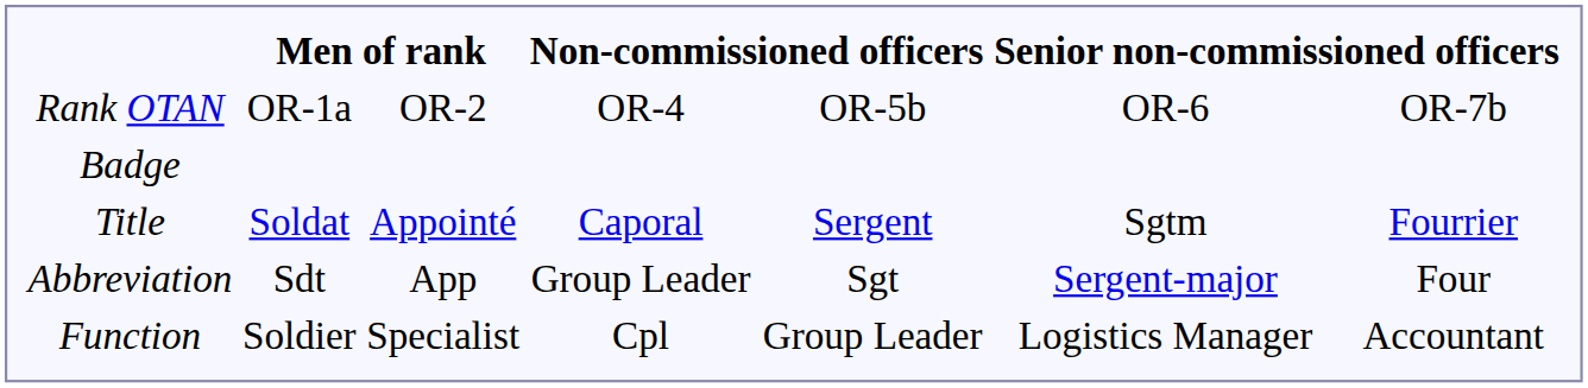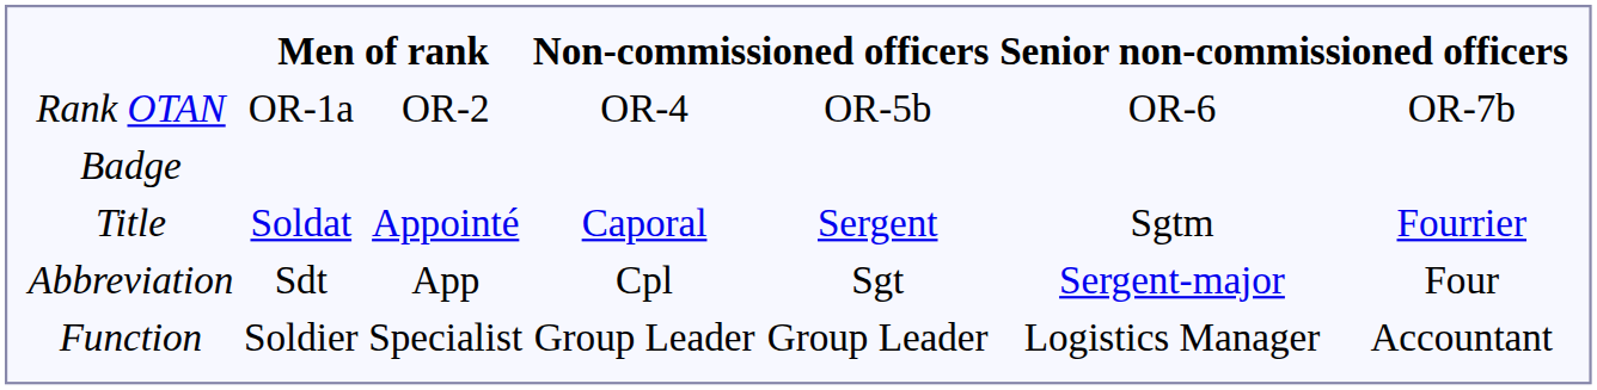Abbreviation | column 4: Group Leader -> Cpl
Function | column 4: Cpl -> Group Leader
